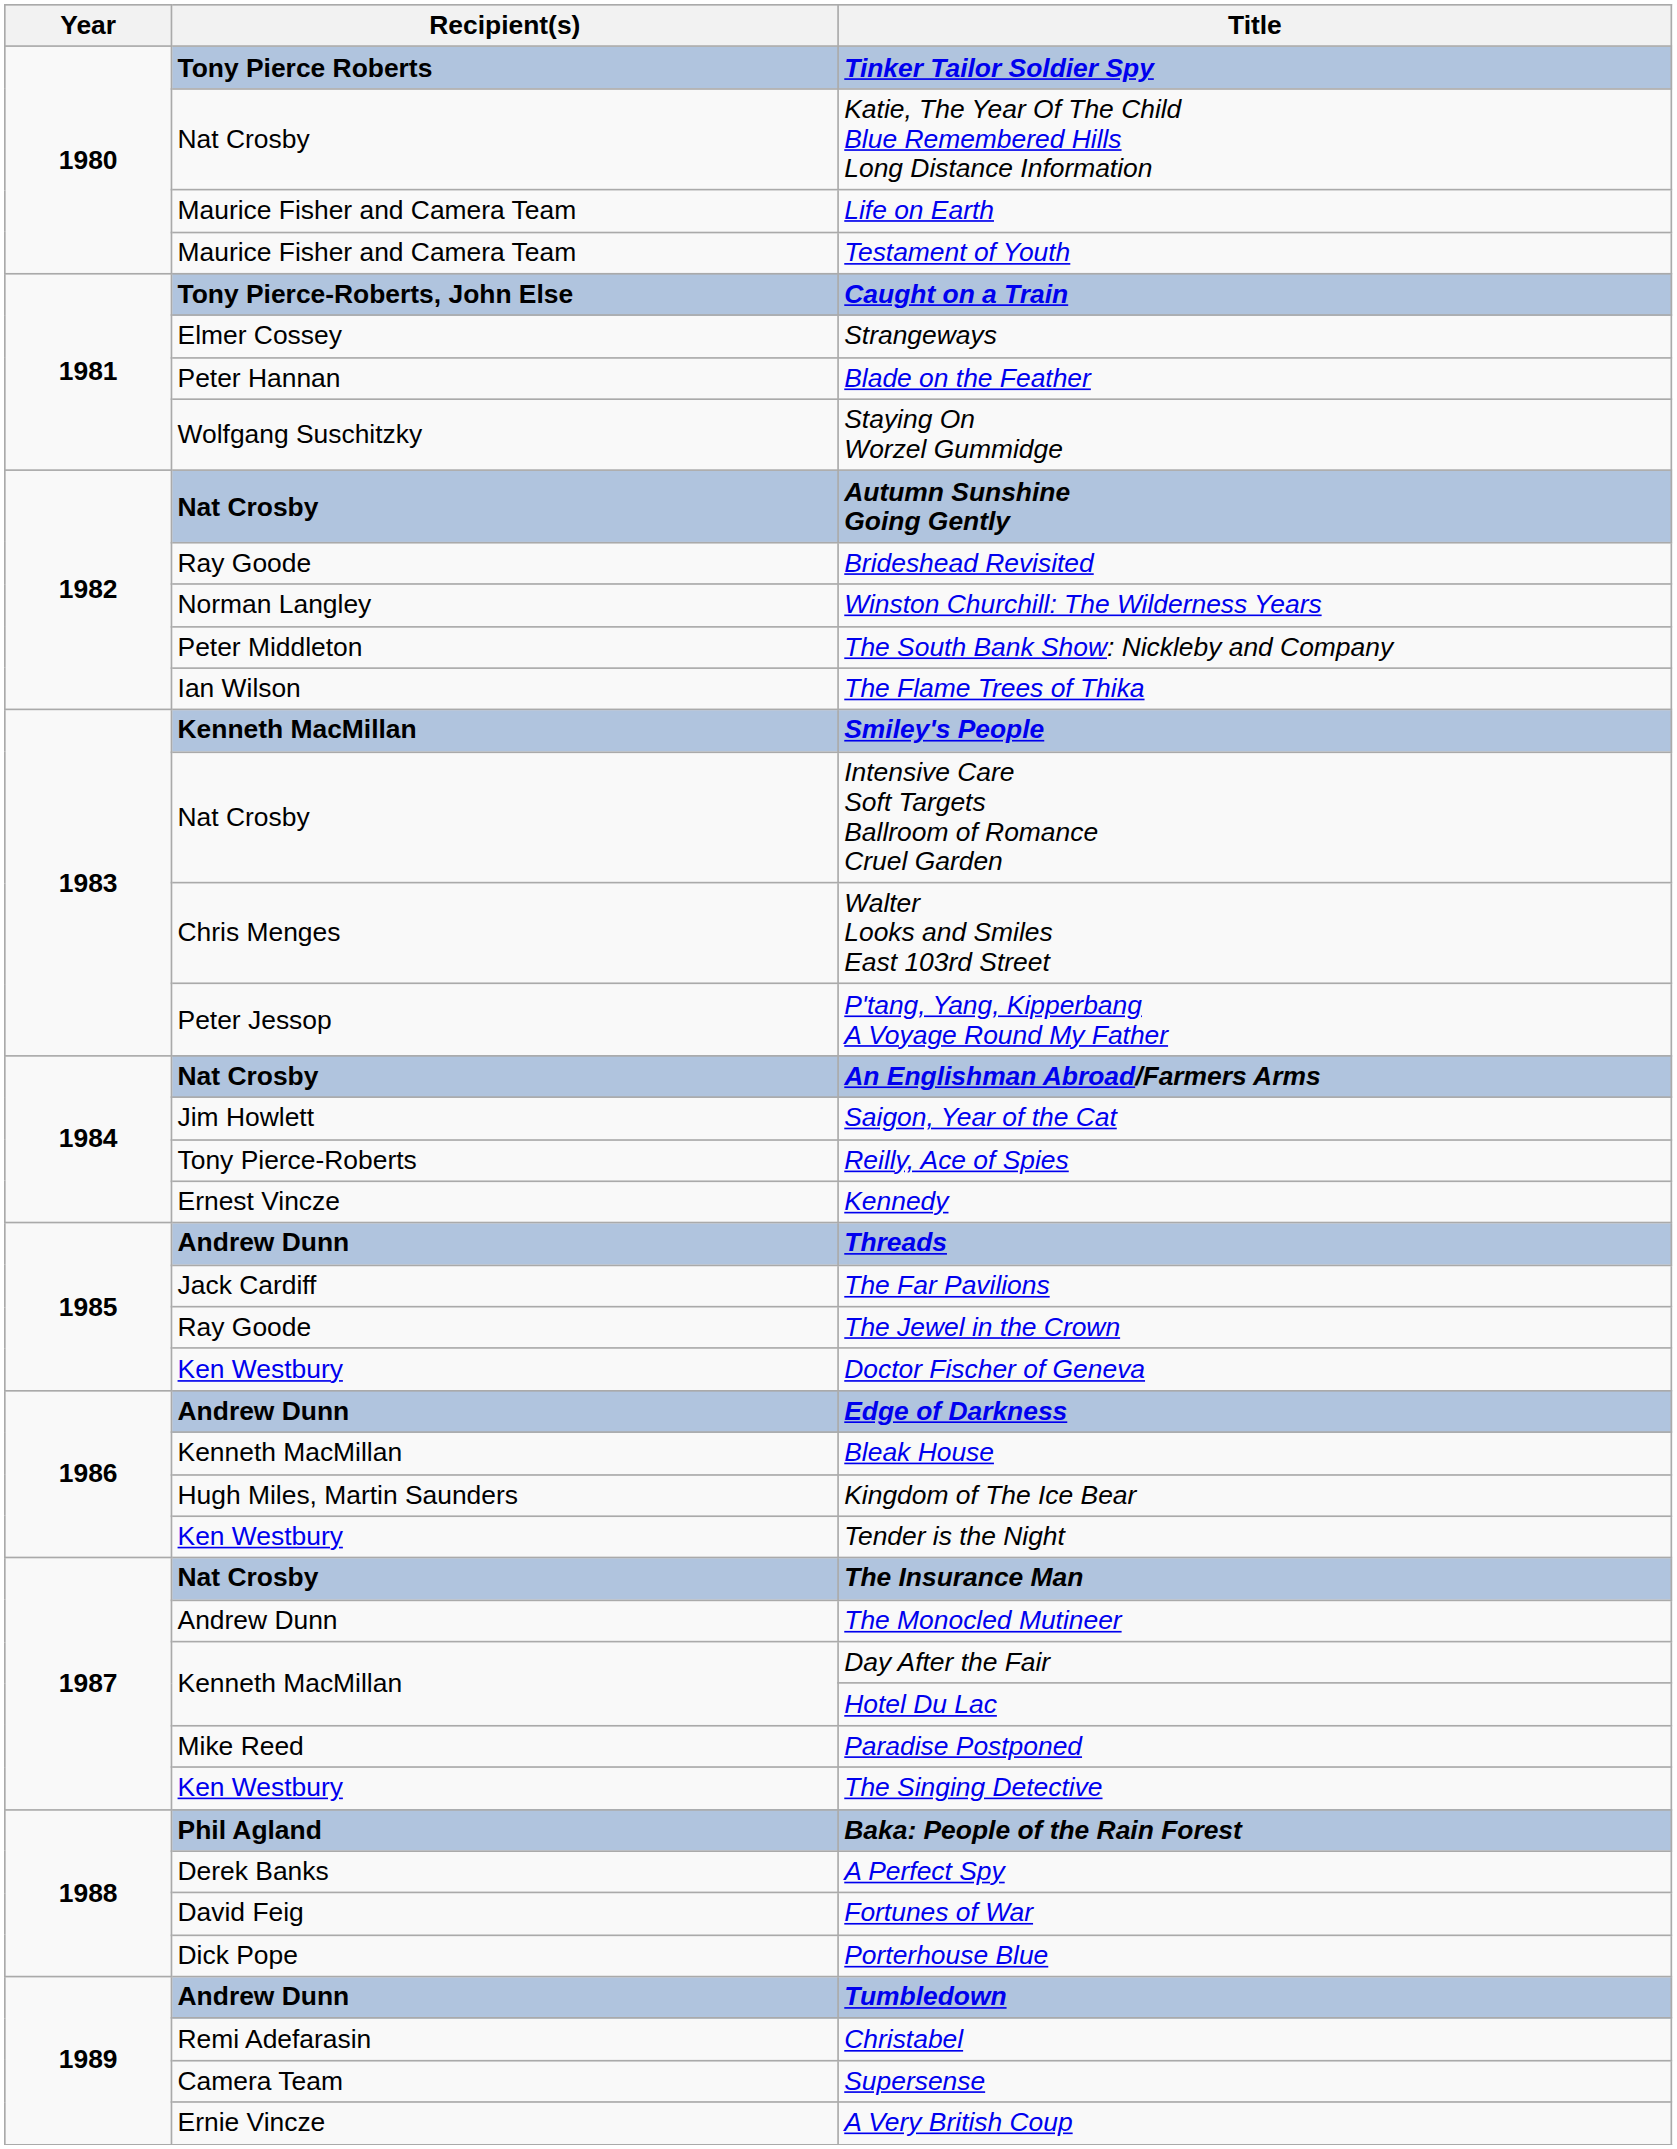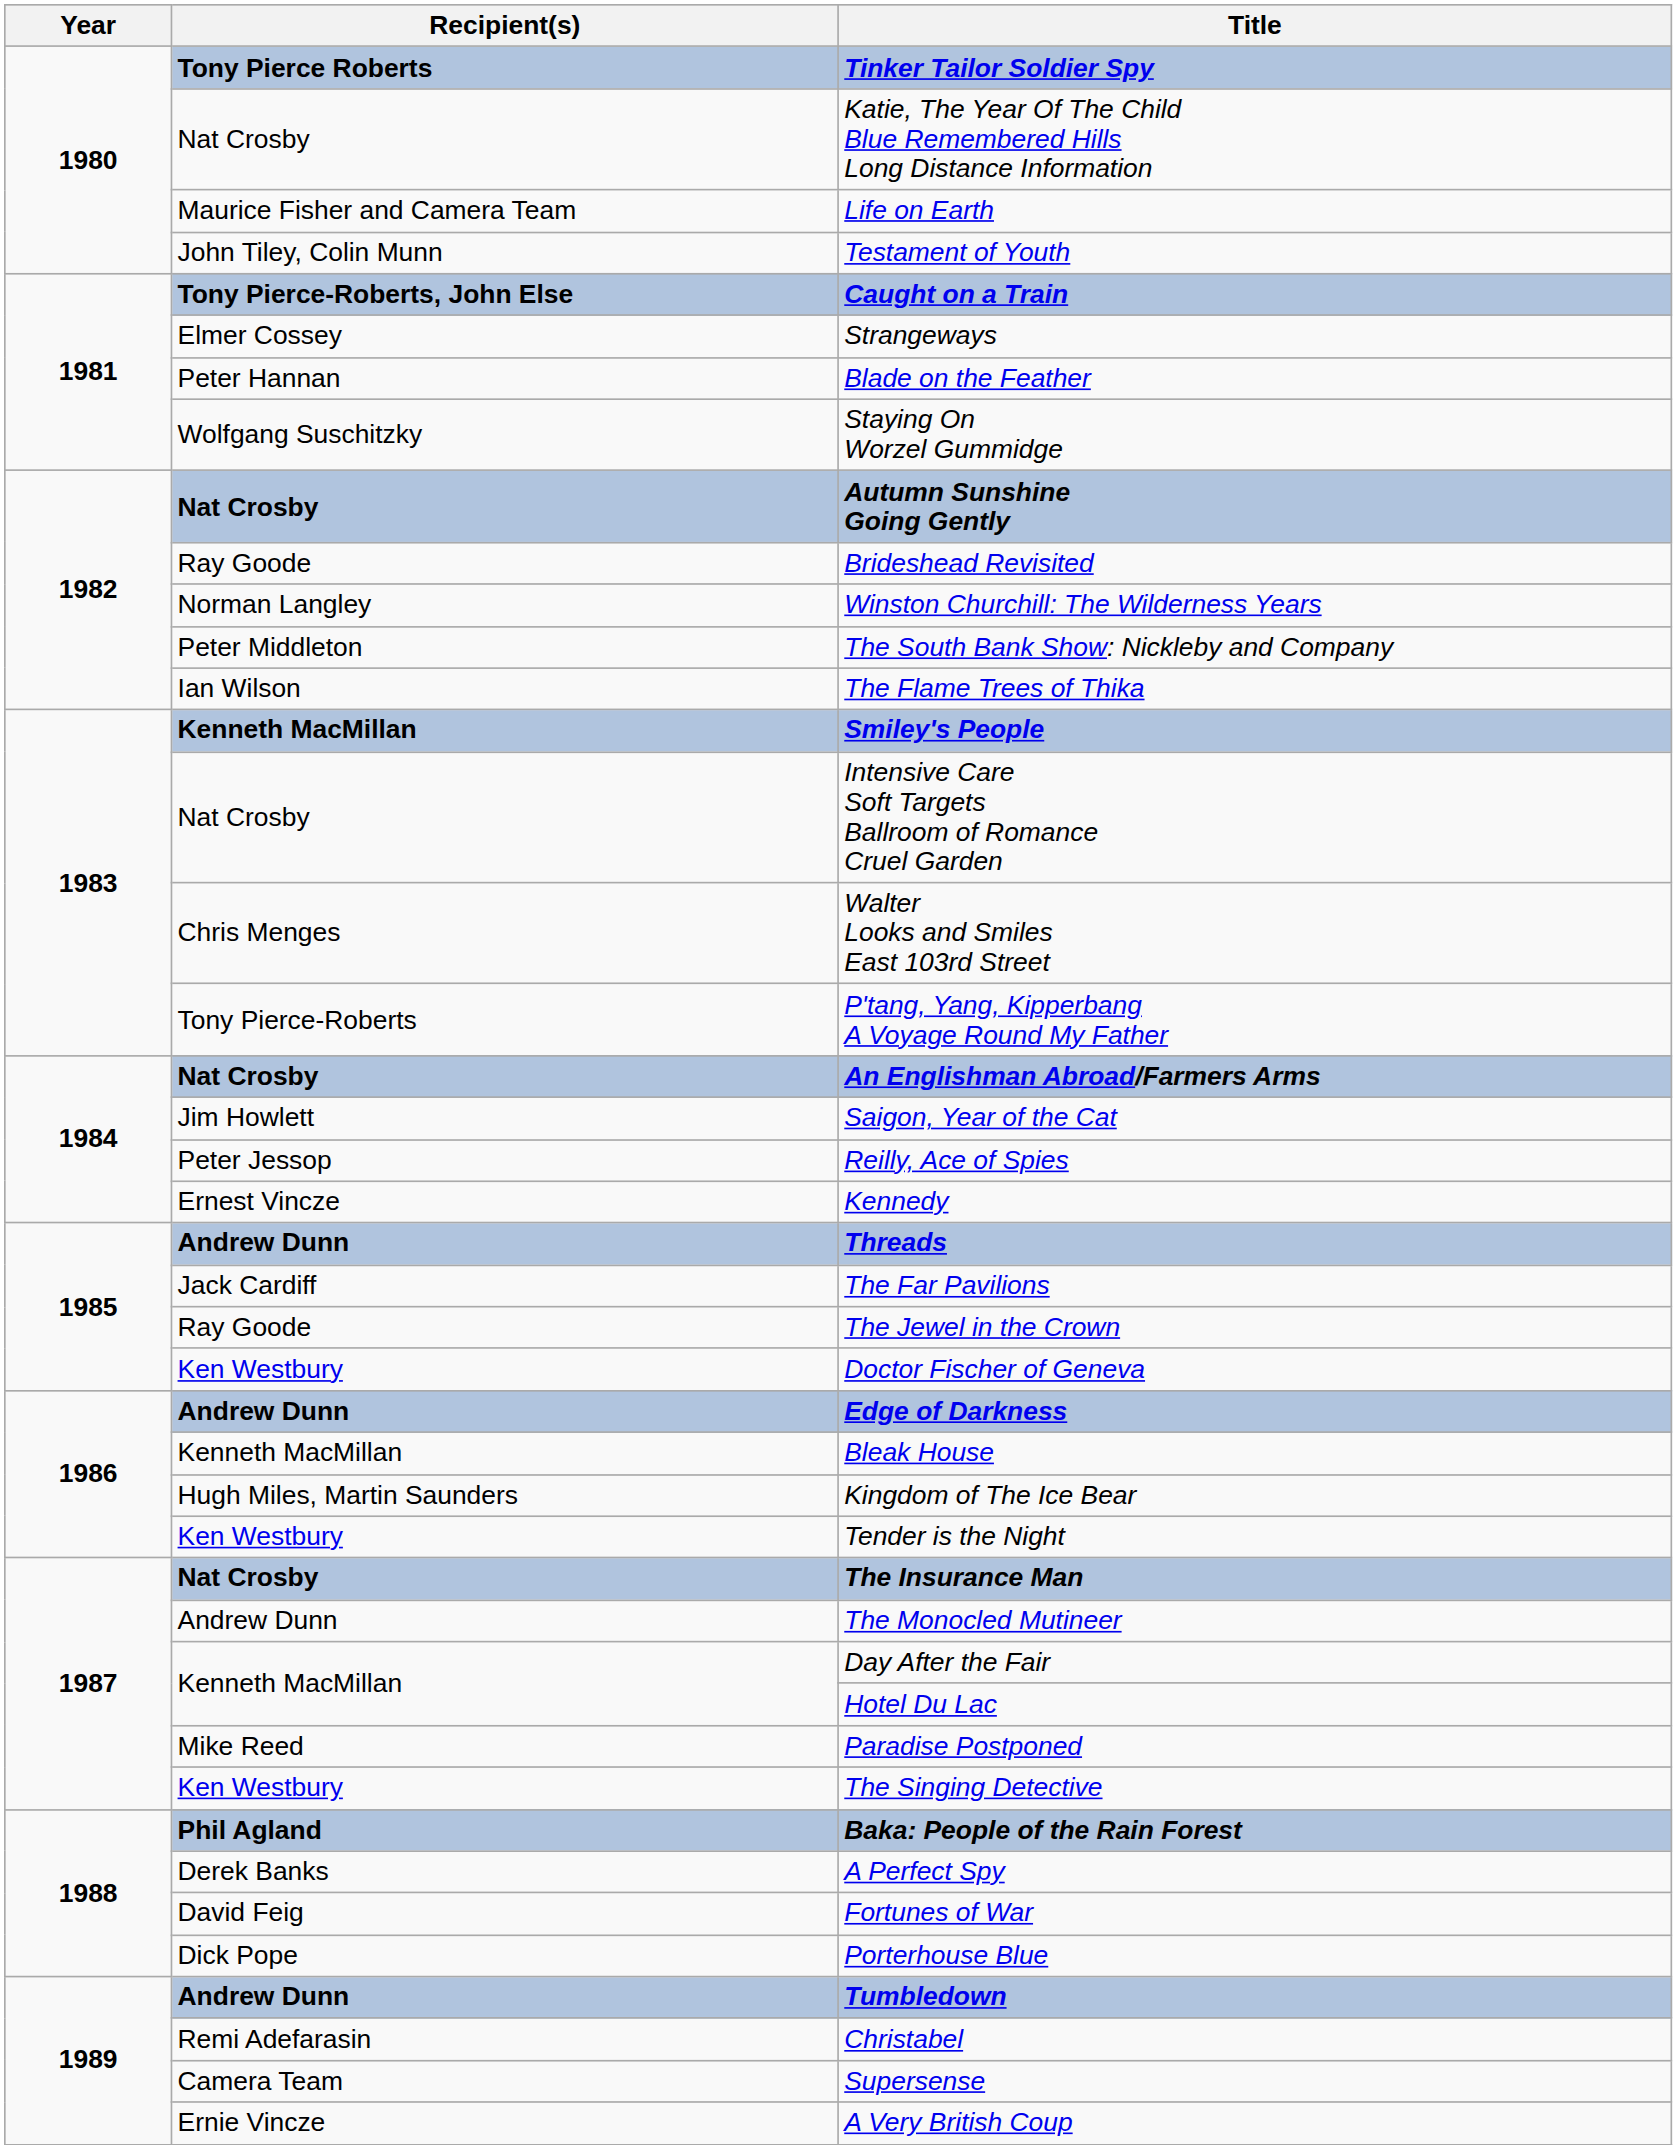Testament of Youth | Recipient(s): Maurice Fisher and Camera Team -> John Tiley, Colin Munn
P'tang, Yang, Kipperbang A Voyage Round My Father | Recipient(s): Peter Jessop -> Tony Pierce-Roberts
Reilly, Ace of Spies | Recipient(s): Tony Pierce-Roberts -> Peter Jessop
